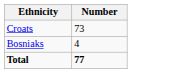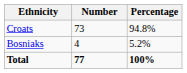+ column: Percentage | 94.8% | 5.2% | 100%
